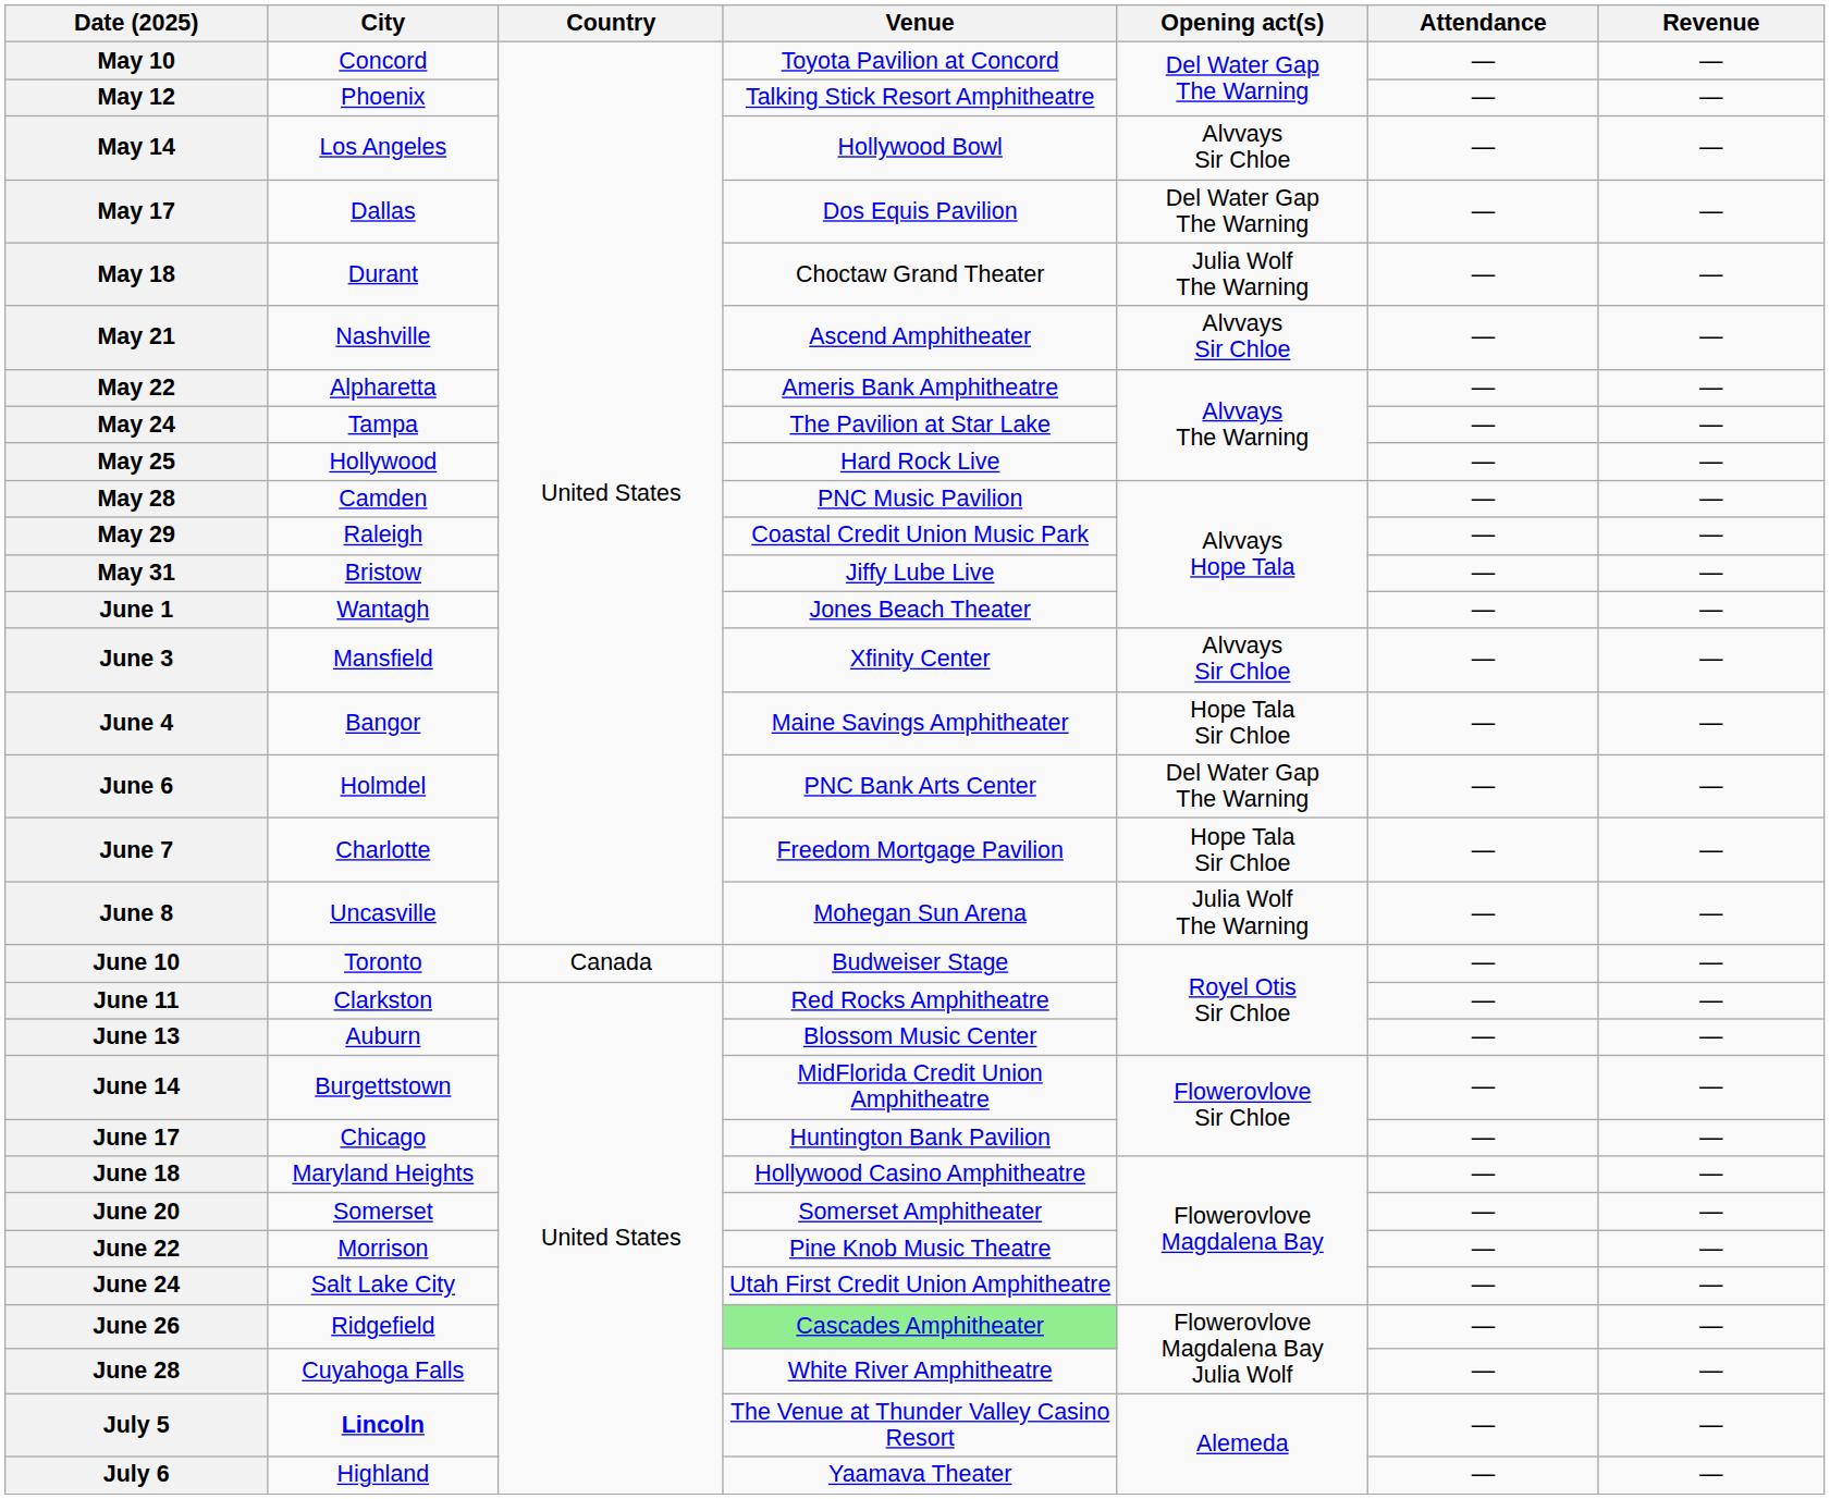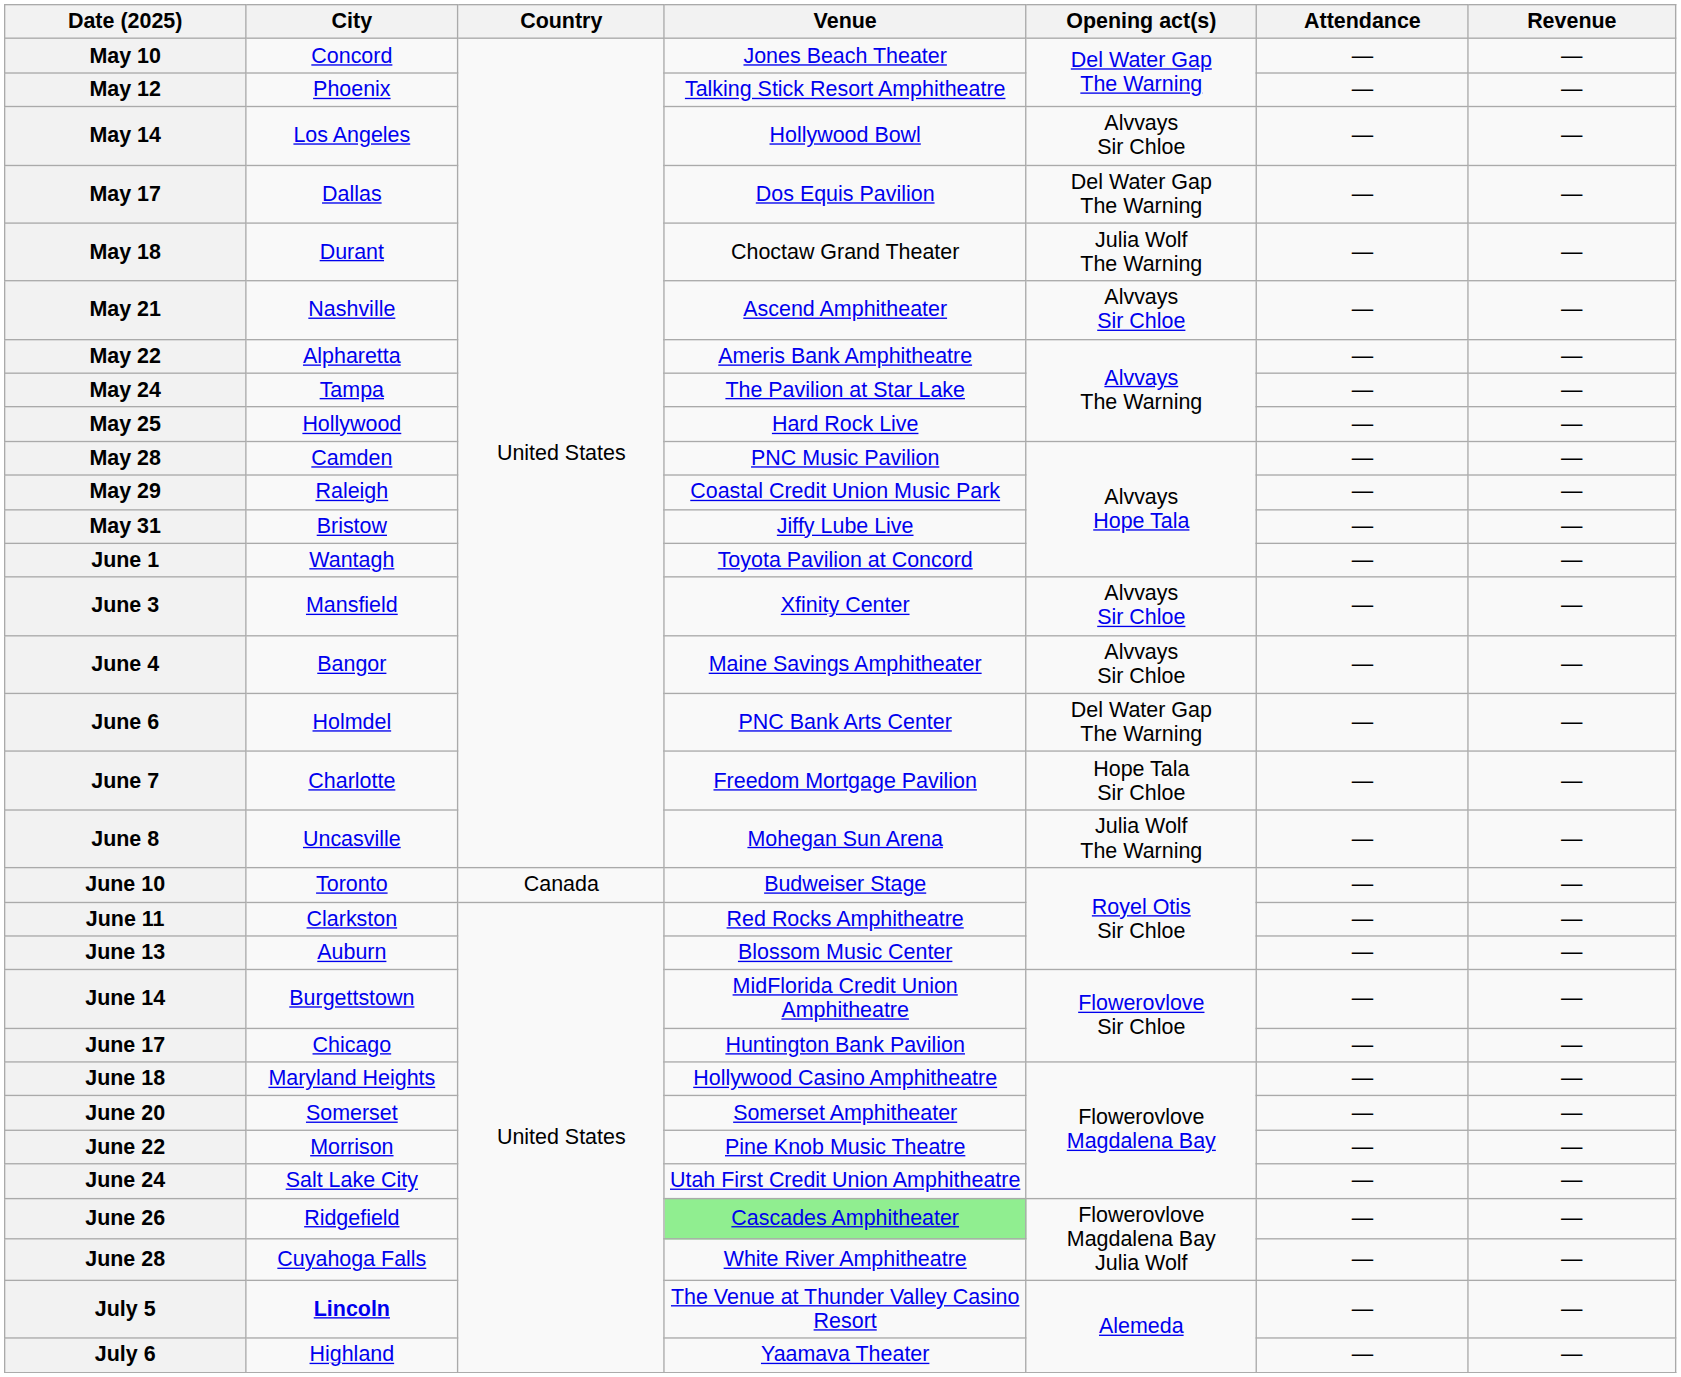May 10 | Venue: Toyota Pavilion at Concord -> Jones Beach Theater
June 1 | Venue: Jones Beach Theater -> Toyota Pavilion at Concord
June 4 | Opening act(s): Hope Tala Sir Chloe -> Alvvays Sir Chloe
